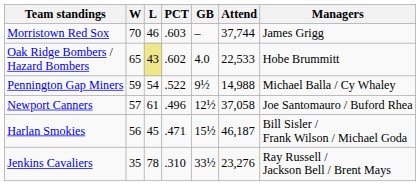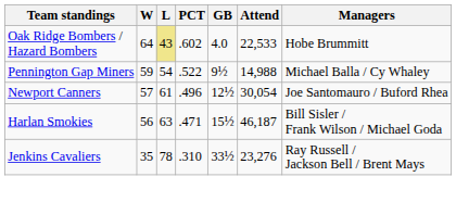- row: Morristown Red Sox | 70 | 46 | .603 | – | 37,744 | James Grigg
Oak Ridge Bombers / Hazard Bombers | W: 65 -> 64
Newport Canners | Attend: 37,058 -> 30,054
Harlan Smokies | L: 45 -> 63
